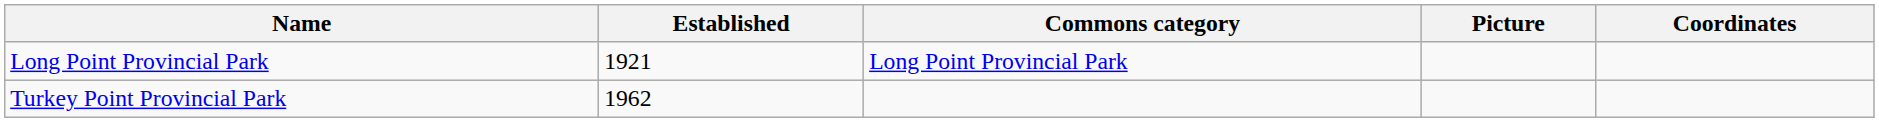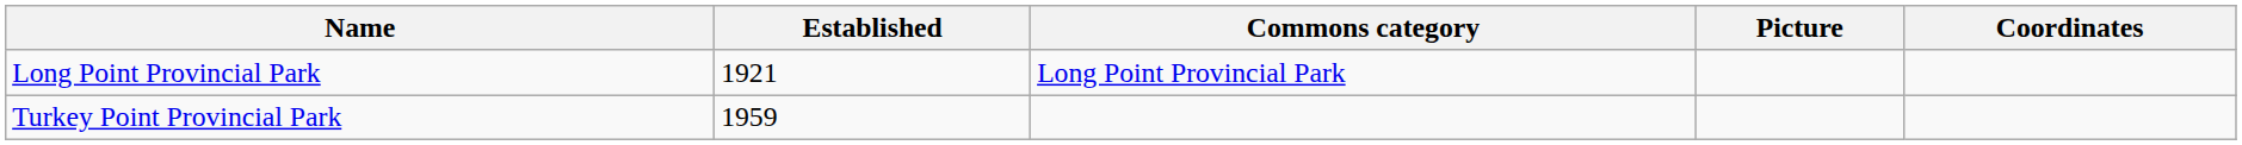Turkey Point Provincial Park | Established: 1962 -> 1959
